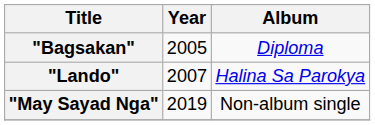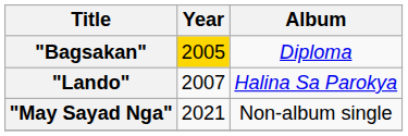"Bagsakan" | Year: no background -> gold background
"May Sayad Nga" | Year: 2019 -> 2021
